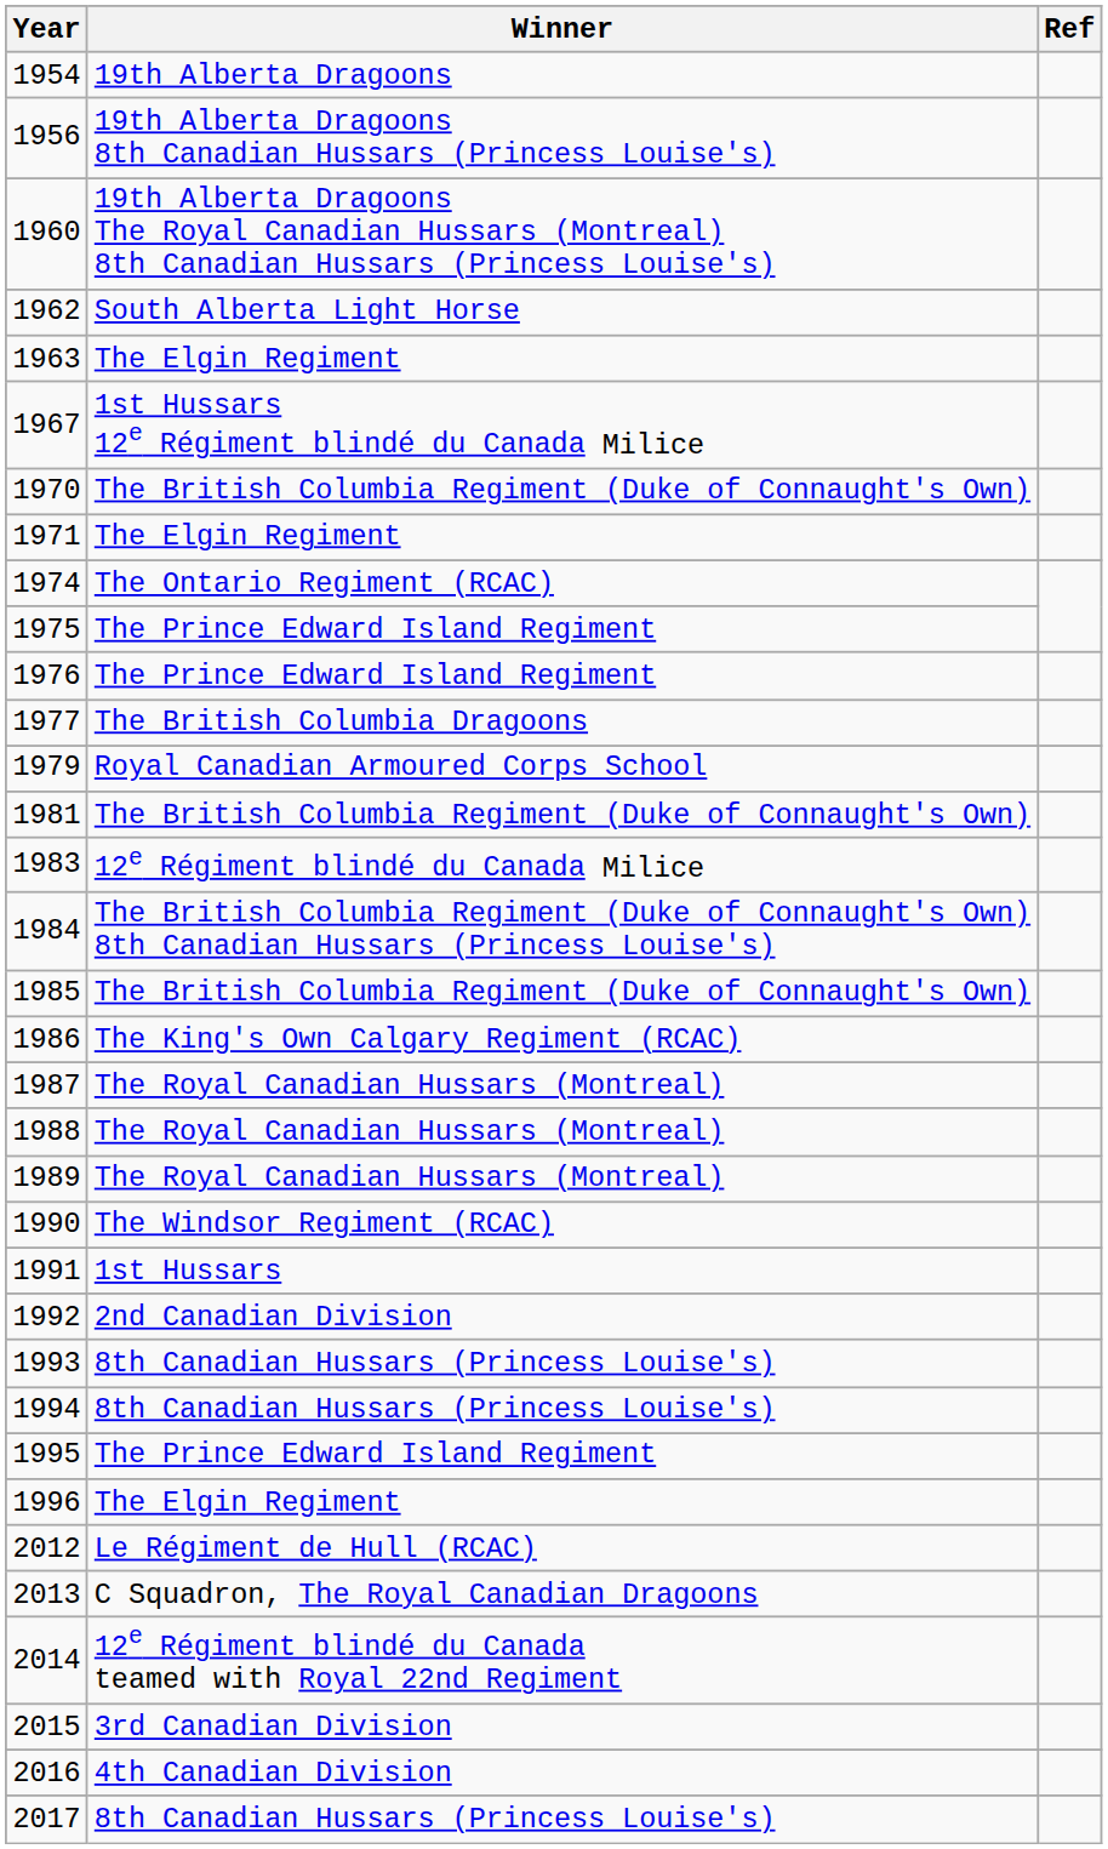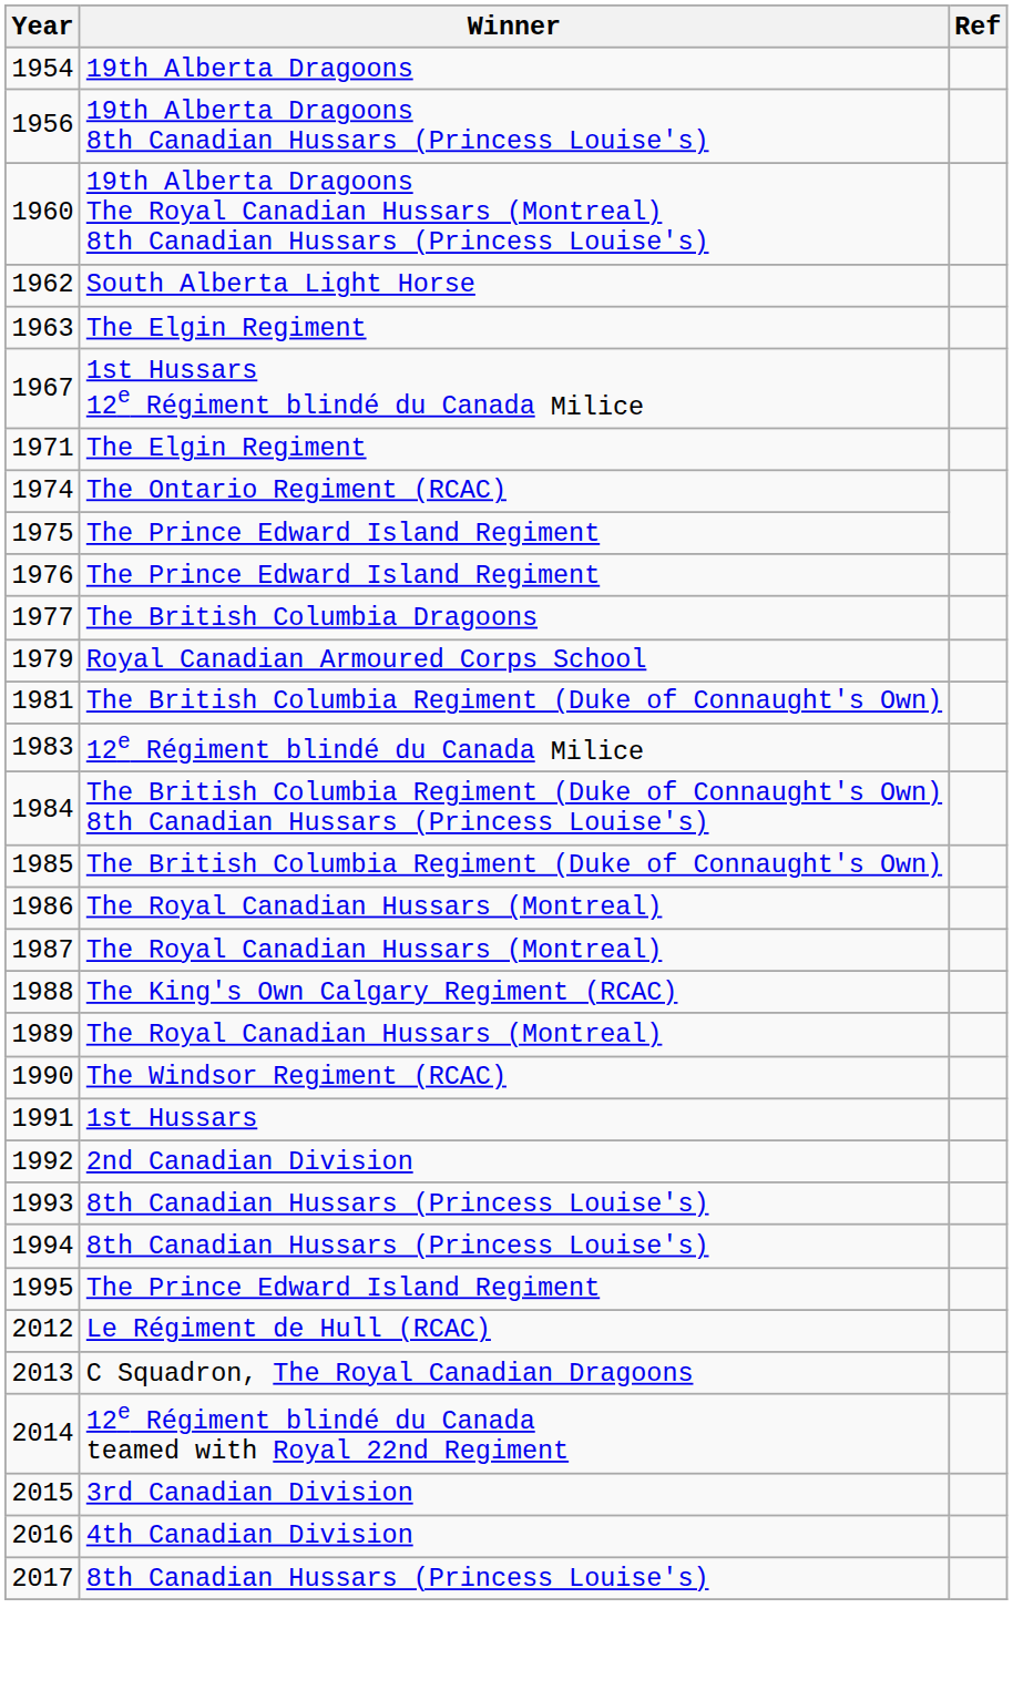- row: 1970 | The British Columbia Regiment (Duke of Connaught's Own)
1986 | Winner: The King's Own Calgary Regiment (RCAC) -> The Royal Canadian Hussars (Montreal)
1988 | Winner: The Royal Canadian Hussars (Montreal) -> The King's Own Calgary Regiment (RCAC)
- row: 1996 | The Elgin Regiment
